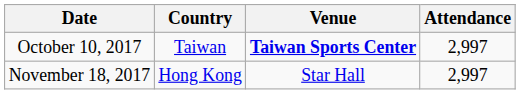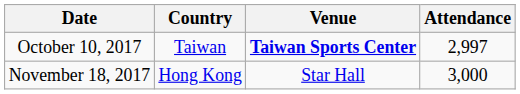November 18, 2017 | Attendance: 2,997 -> 3,000
